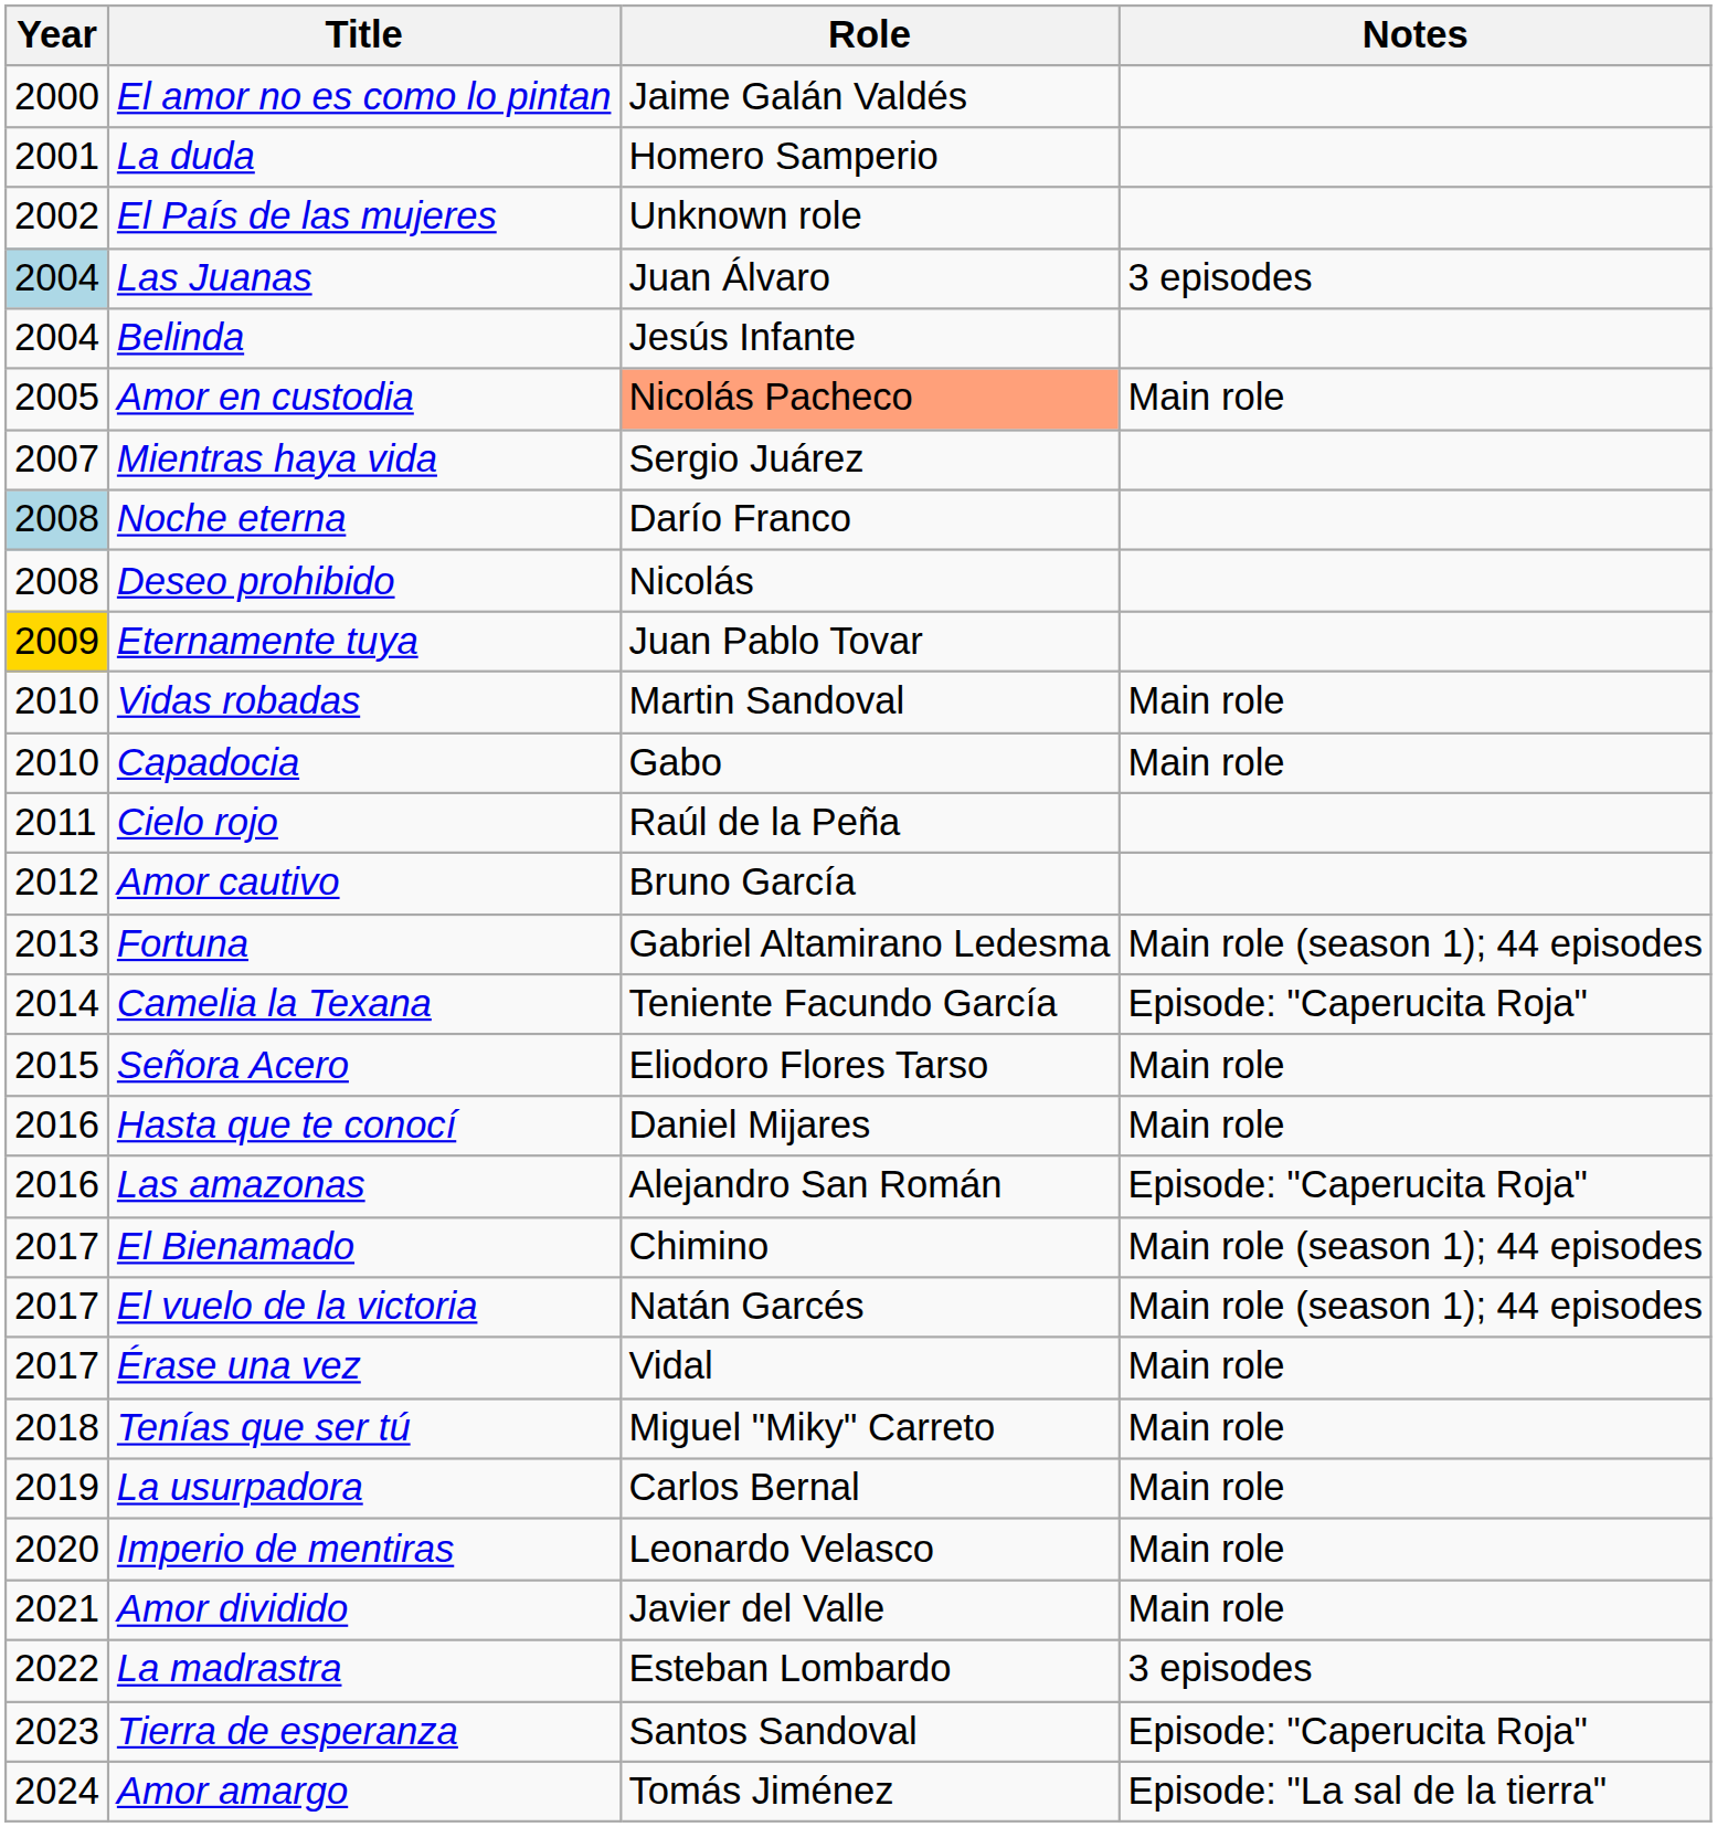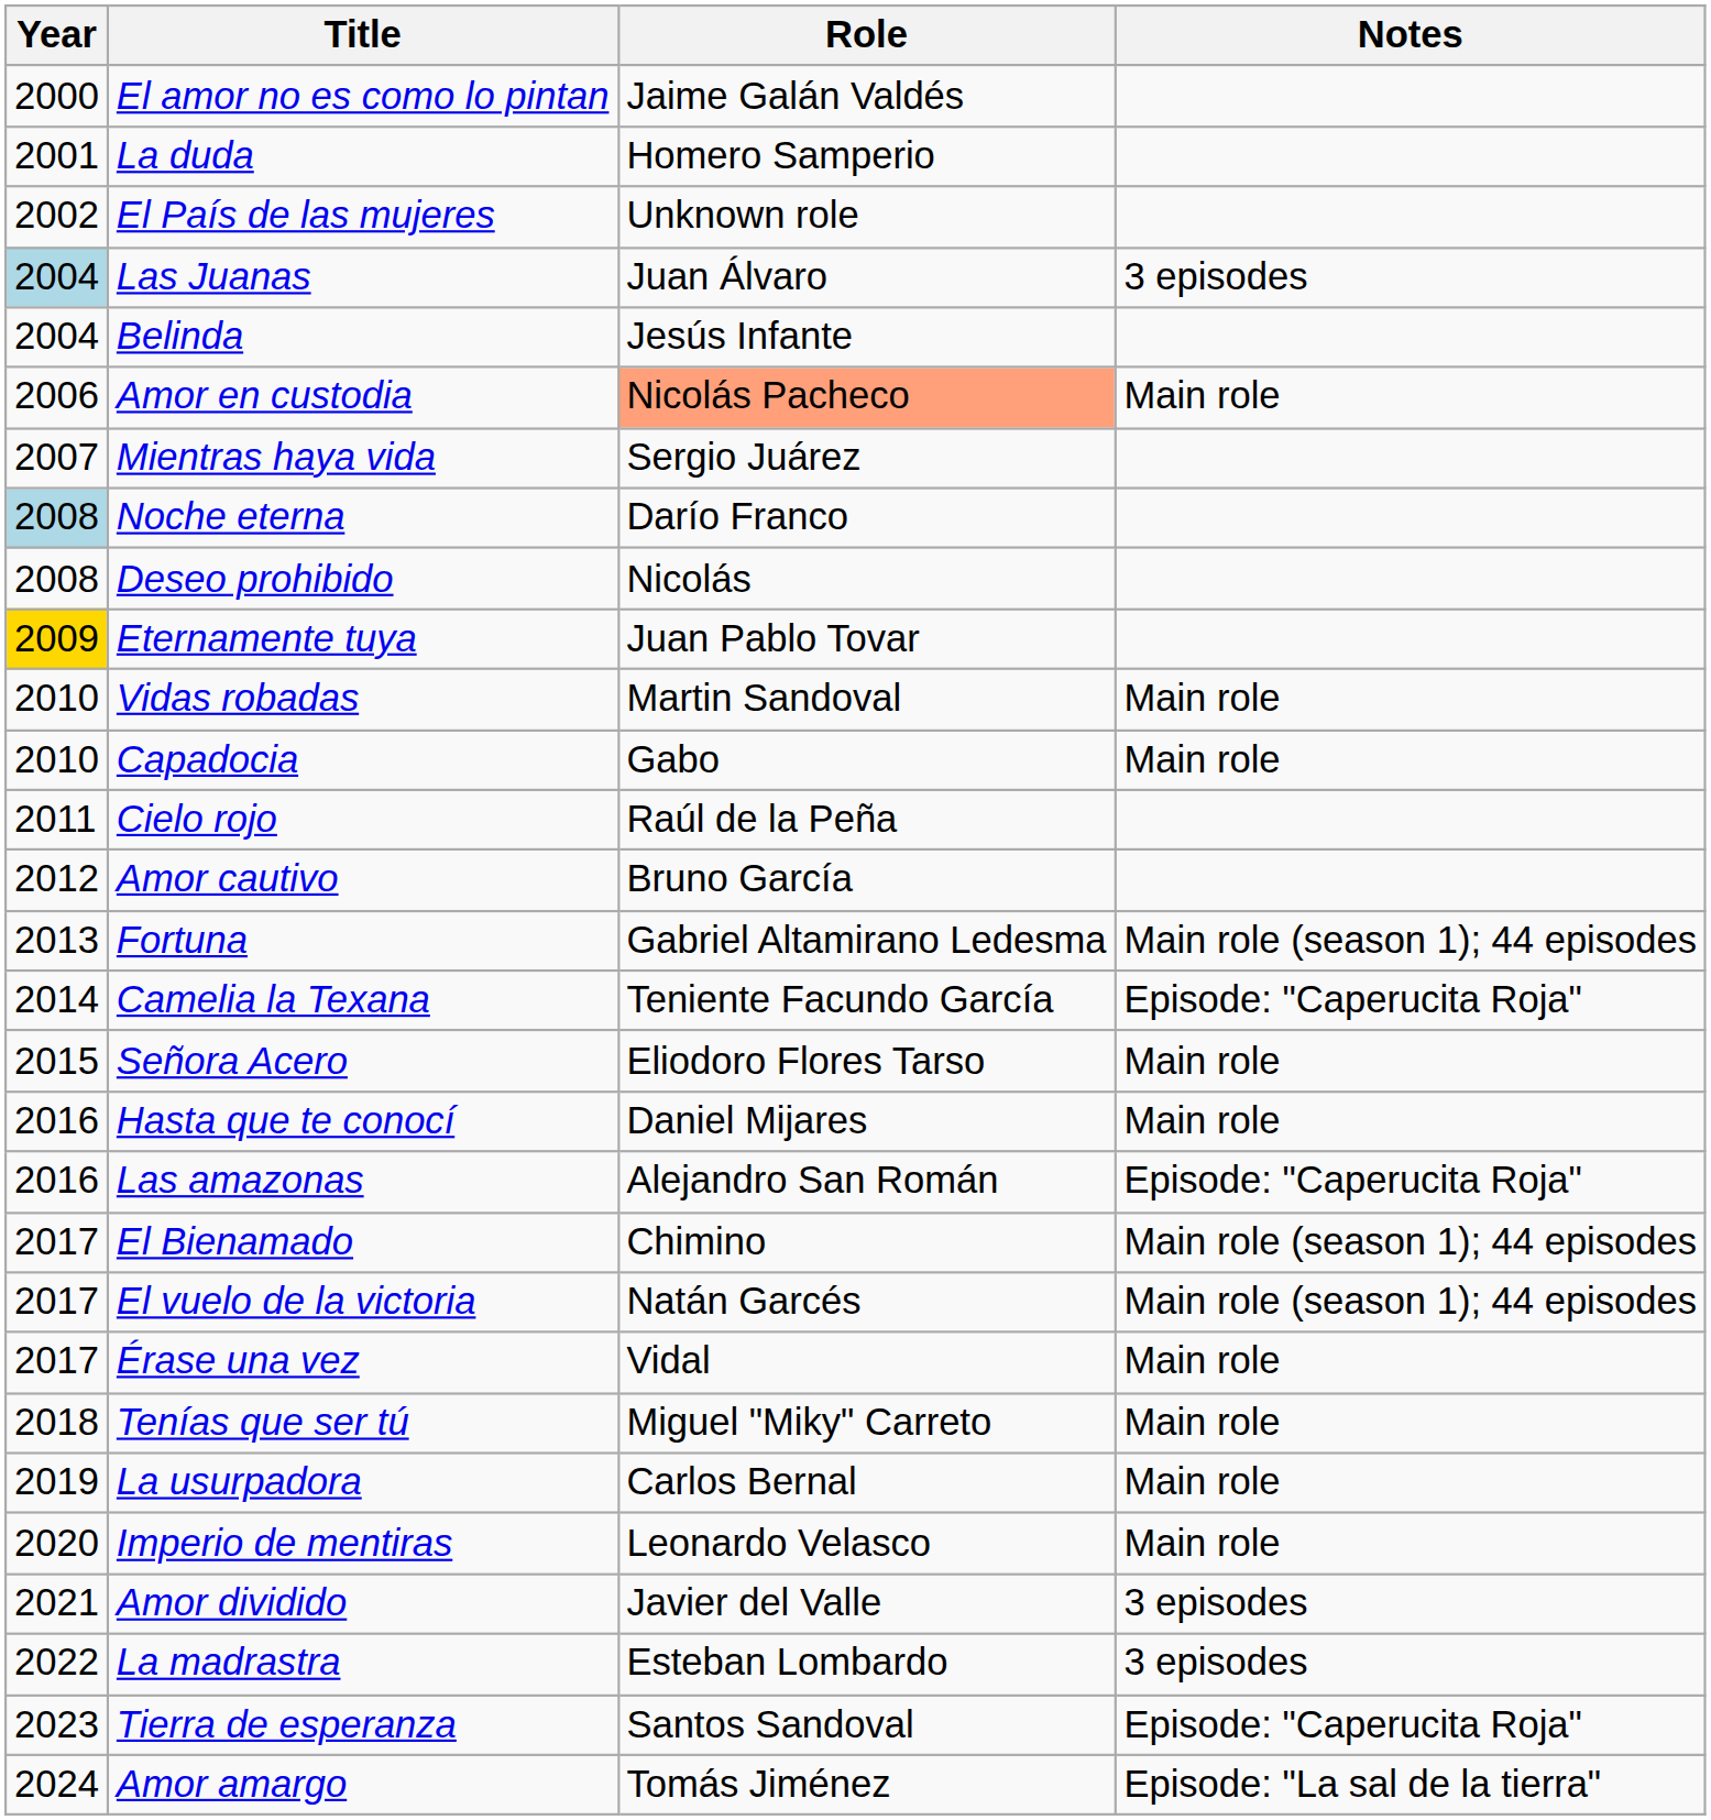Amor en custodia | Year: 2005 -> 2006
Amor dividido | Notes: Main role -> 3 episodes
